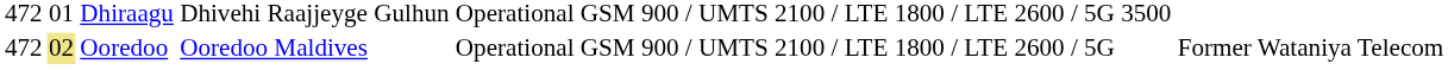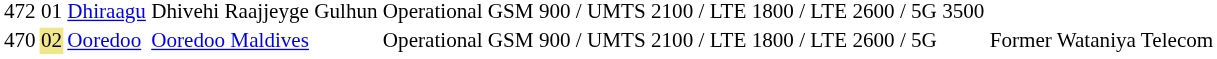Ooredoo | column 1: 472 -> 470
